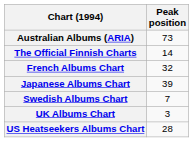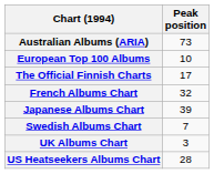+ row: European Top 100 Albums | 10
The Official Finnish Charts | Peak position: 14 -> 17
